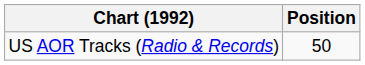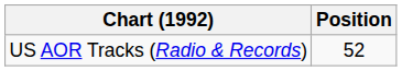US AOR Tracks (Radio & Records) | Position: 50 -> 52
